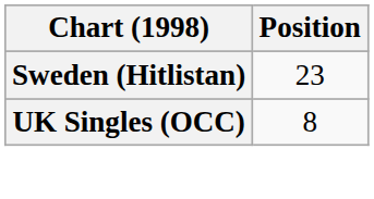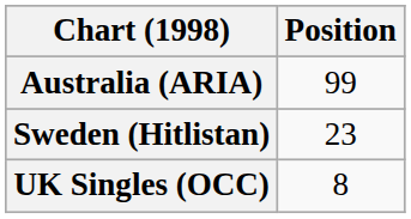+ row: Australia (ARIA) | 99
